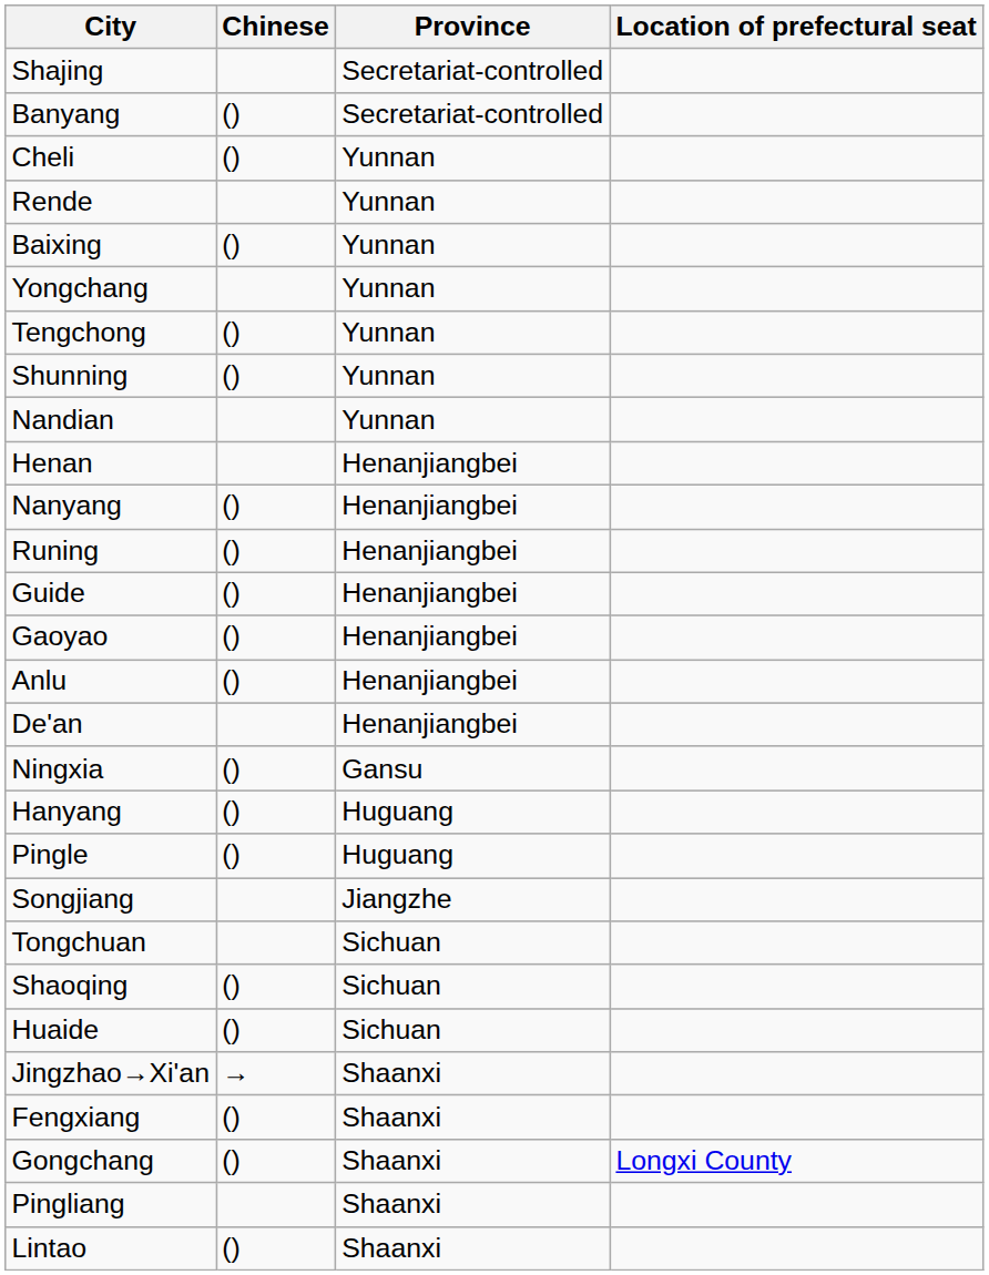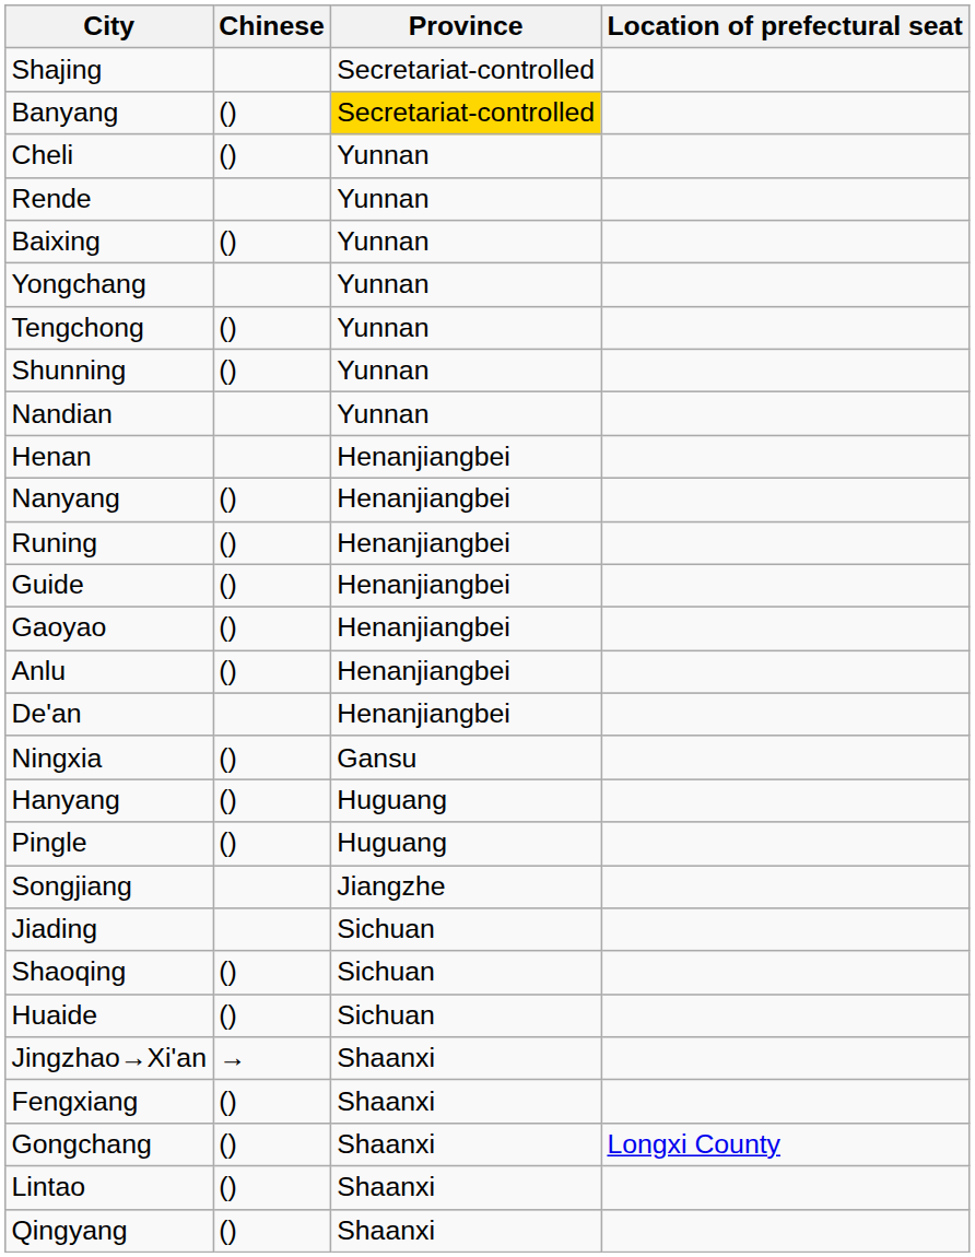Banyang | Province: no background -> gold background
+ row: Jiading | Sichuan
- row: Tongchuan | Sichuan
- row: Pingliang | Shaanxi
+ row: Qingyang | () | Shaanxi
